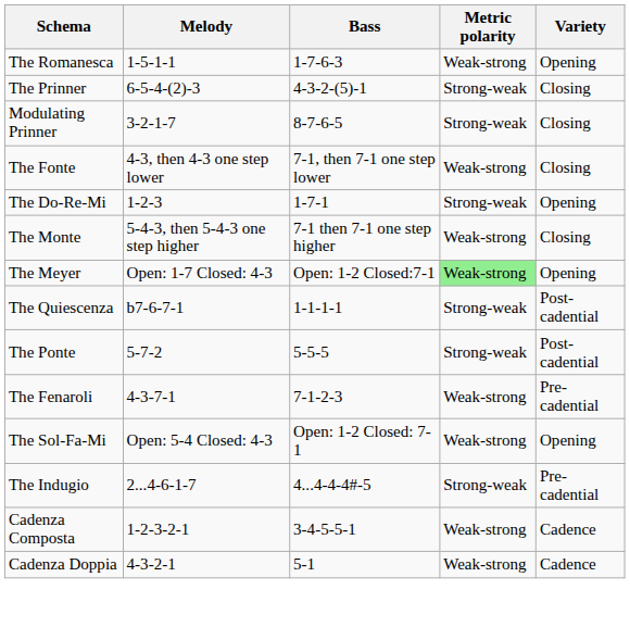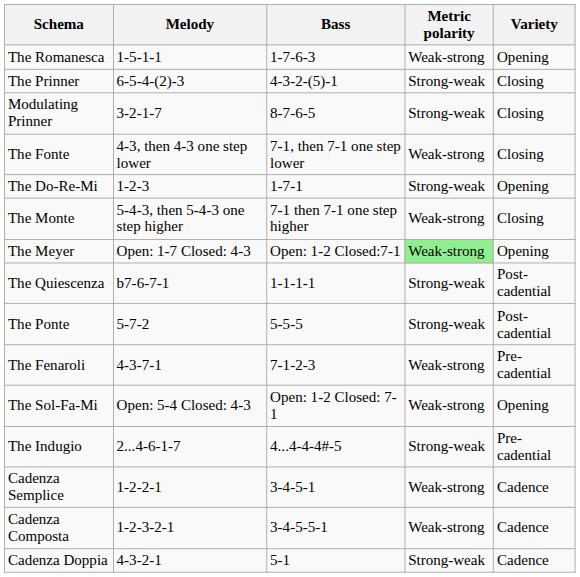+ row: Cadenza Semplice | 1-2-2-1 | 3-4-5-1 | Weak-strong | Cadence
Cadenza Doppia | Metric polarity: Weak-strong -> Strong-weak
